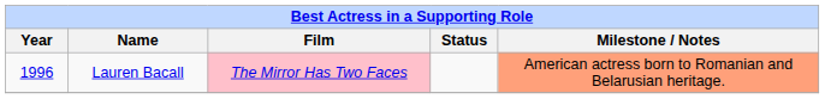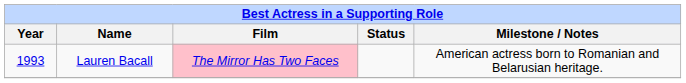Lauren Bacall | Year: 1996 -> 1993
Lauren Bacall | Milestone / Notes: lightsalmon background -> no background
